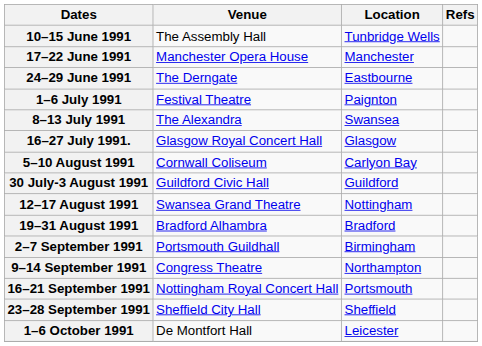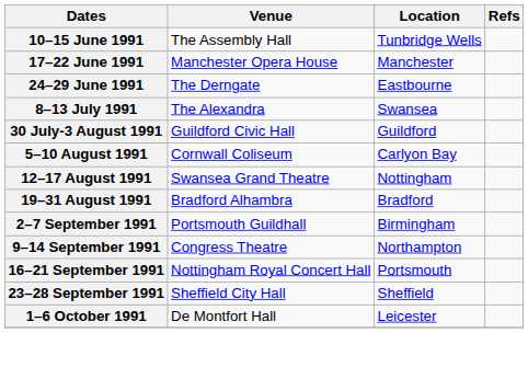- row: 1–6 July 1991 | Festival Theatre | Paignton
- row: 16–27 July 1991. | Glasgow Royal Concert Hall | Glasgow
rows swapped: 30 July-3 August 1991 <-> 5–10 August 1991
